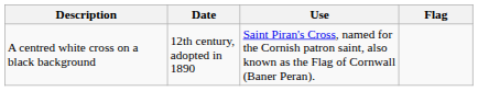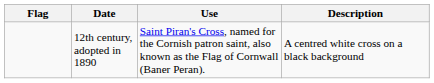columns swapped: Flag <-> Description
